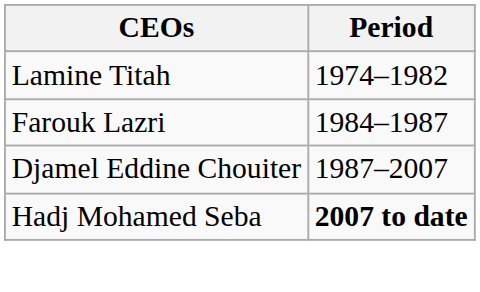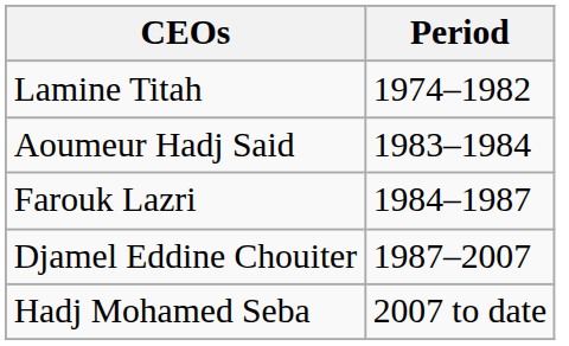+ row: Aoumeur Hadj Said | 1983–1984
Hadj Mohamed Seba | Period: bold -> normal
